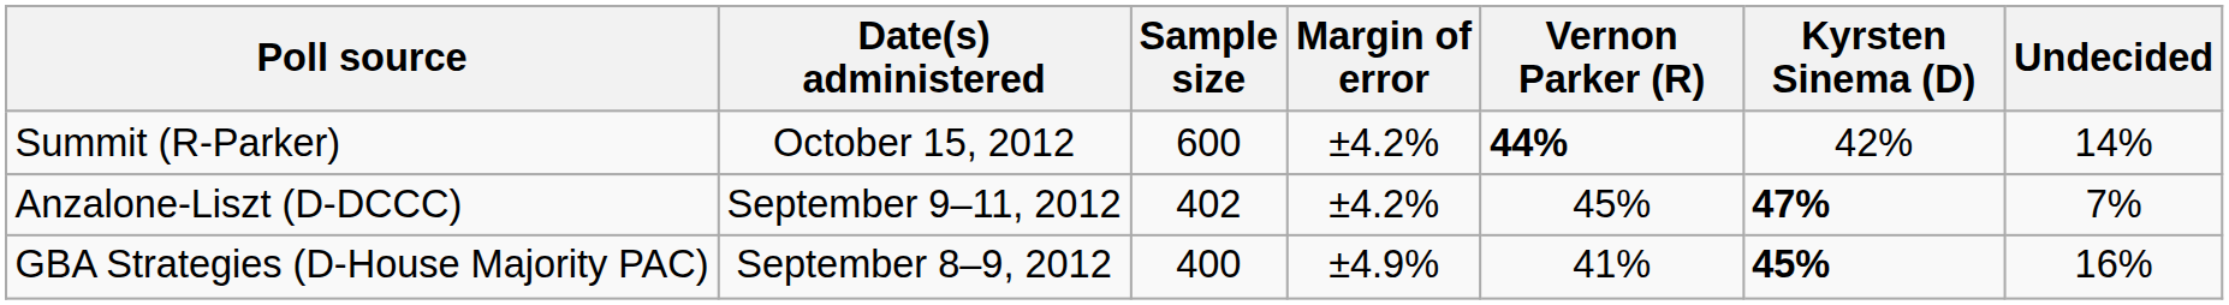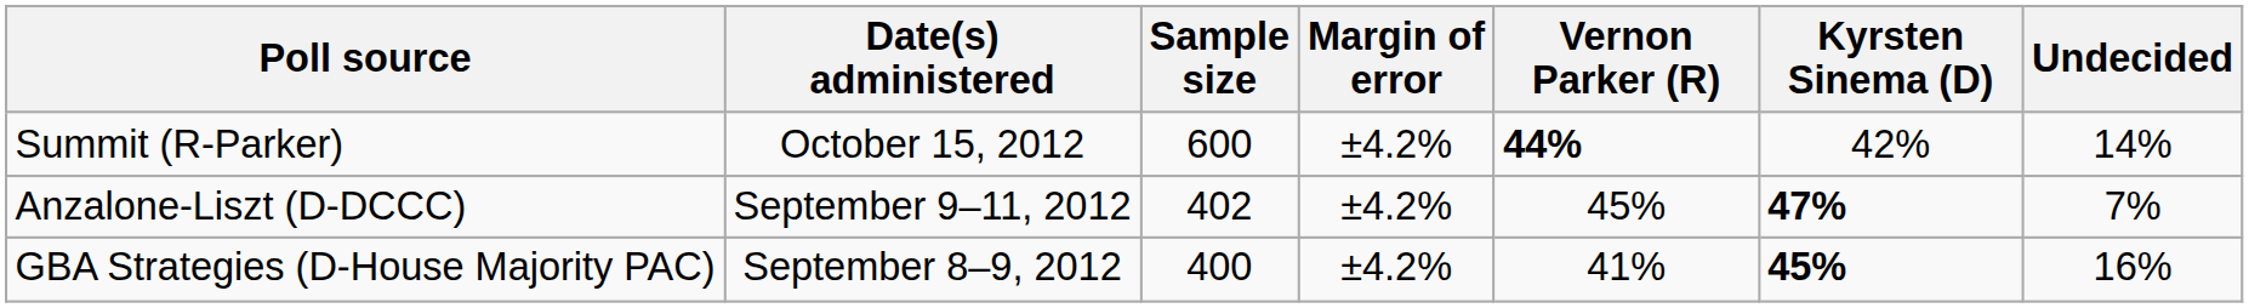GBA Strategies (D-House Majority PAC) | Margin of error: ±4.9% -> ±4.2%
